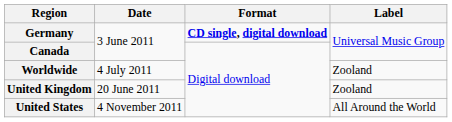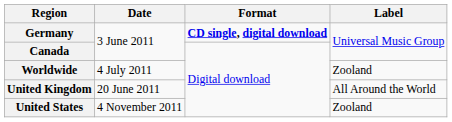United Kingdom | Label: Zooland -> All Around the World
United States | Label: All Around the World -> Zooland
